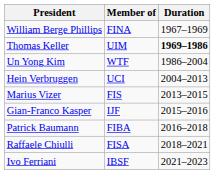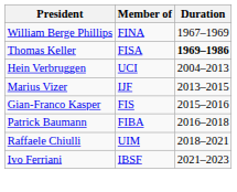Thomas Keller | Member of: UIM -> FISA
- row: Un Yong Kim | WTF | 1986–2004
Marius Vizer | Member of: FIS -> IJF
Gian-Franco Kasper | Member of: IJF -> FIS
Raffaele Chiulli | Member of: FISA -> UIM
